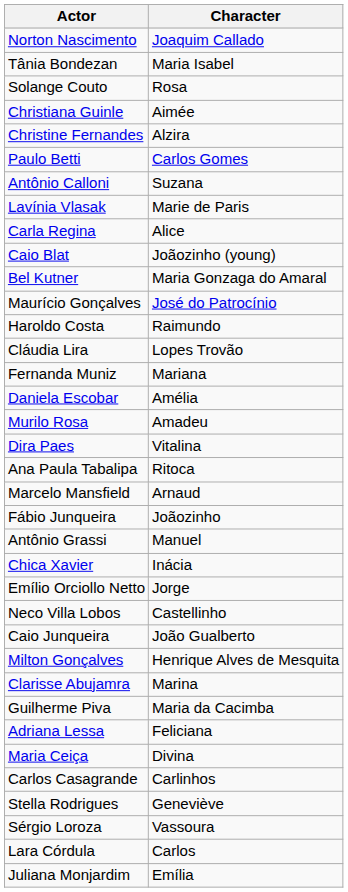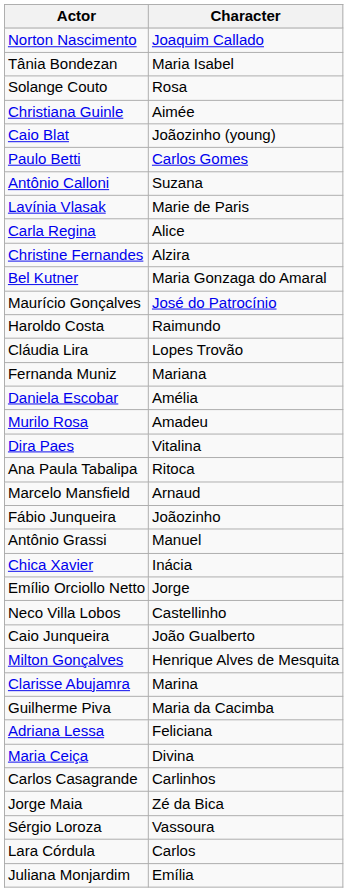rows swapped: Caio Blat <-> Christine Fernandes
- row: Stella Rodrigues | Geneviève
+ row: Jorge Maia | Zé da Bica
